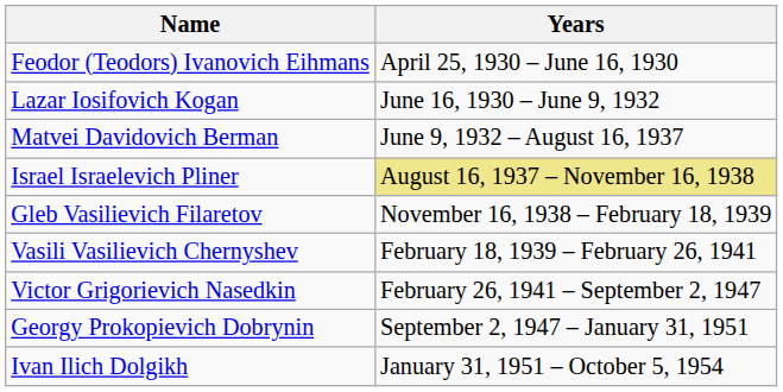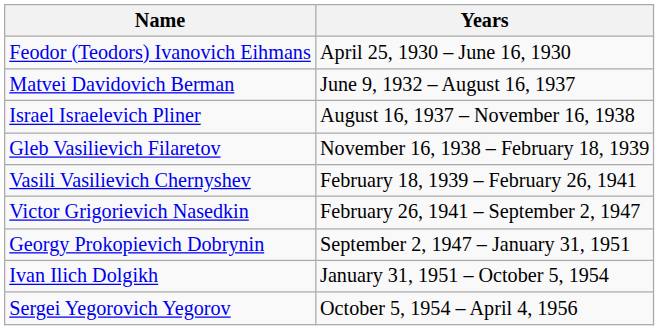- row: Lazar Iosifovich Kogan | June 16, 1930 – June 9, 1932
Israel Israelevich Pliner | Years: khaki background -> no background
+ row: Sergei Yegorovich Yegorov | October 5, 1954 – April 4, 1956
